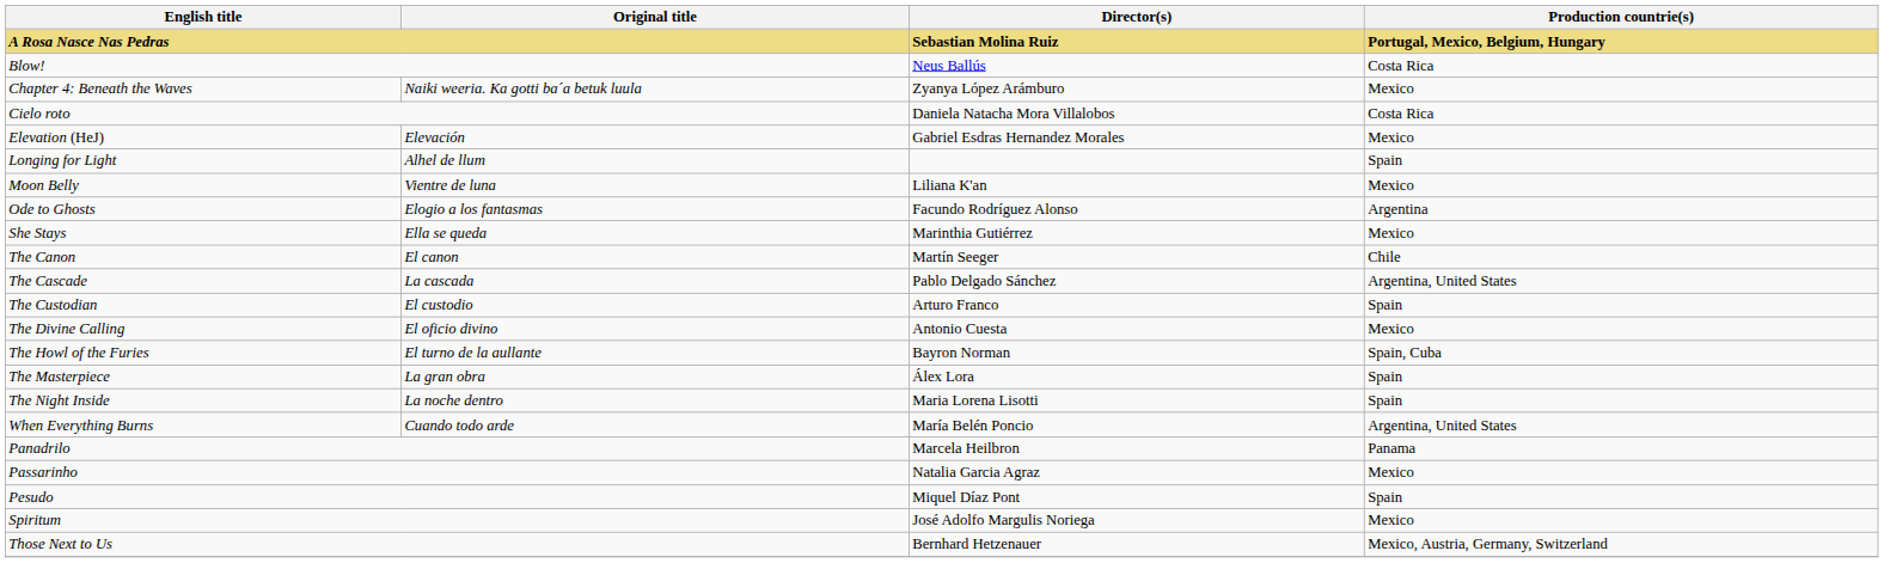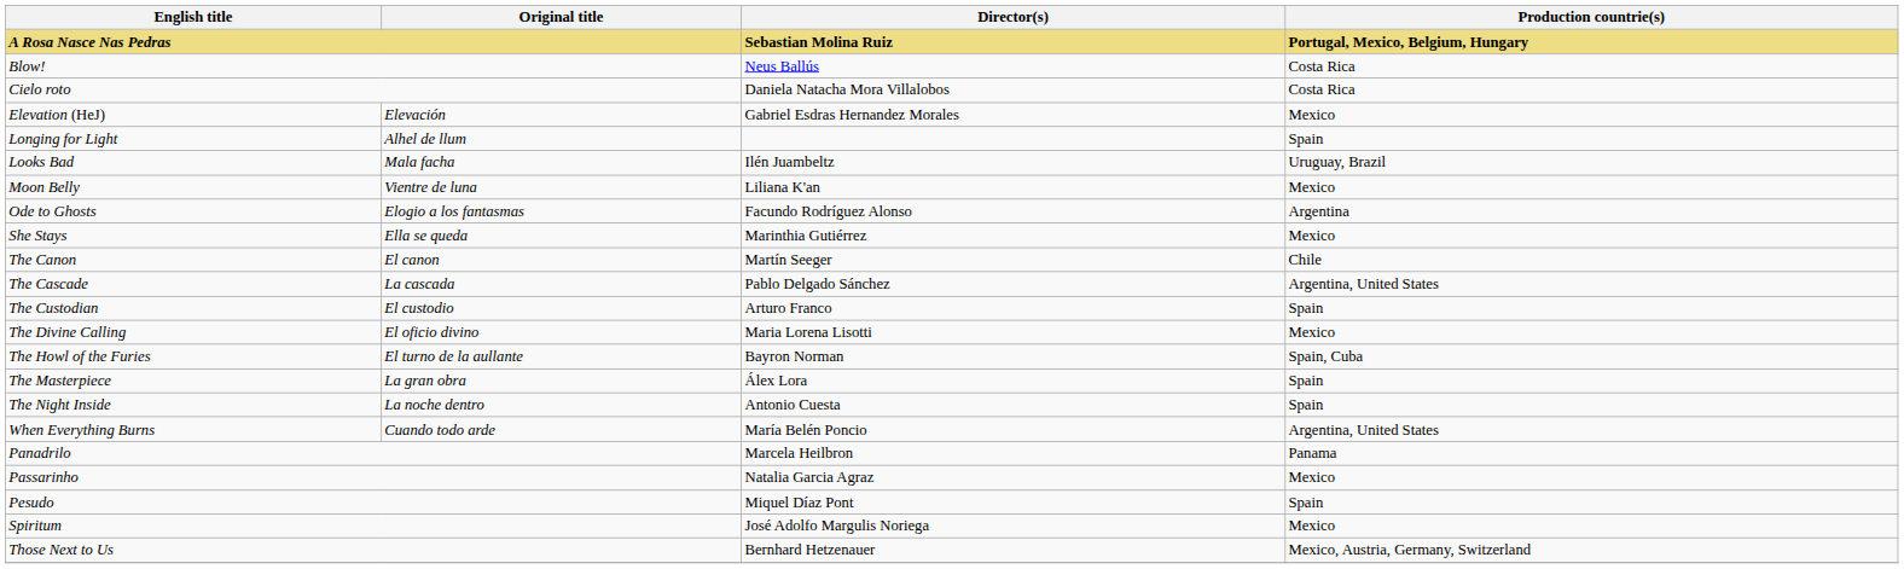- row: Chapter 4: Beneath the Waves | Naiki weeria. Ka gotti ba´a betuk luula | Zyanya López Arámburo | Mexico
+ row: Looks Bad | Mala facha | Ilén Juambeltz | Uruguay, Brazil
The Divine Calling | Director(s): Antonio Cuesta -> Maria Lorena Lisotti
The Night Inside | Director(s): Maria Lorena Lisotti -> Antonio Cuesta
